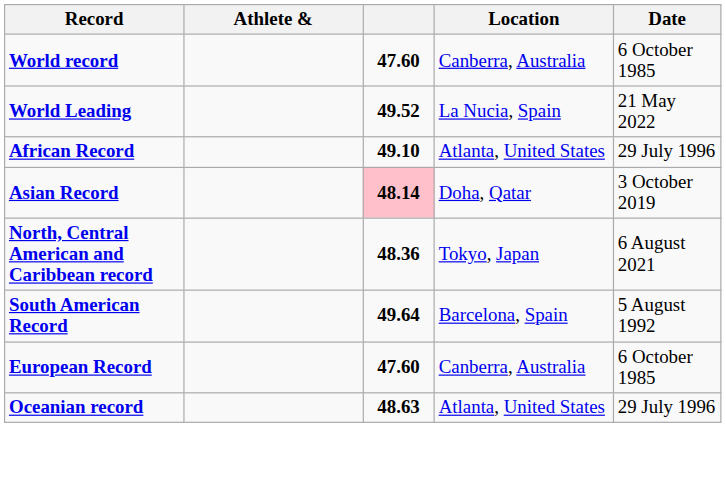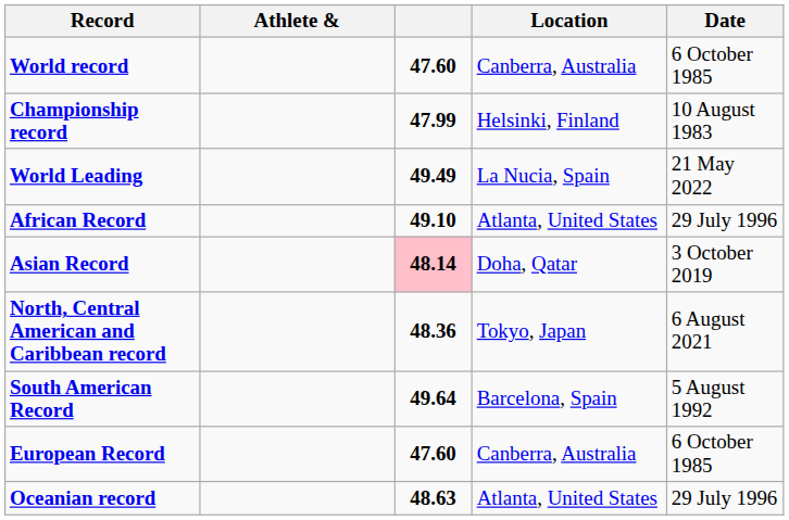+ row: Championship record | 47.99 | Helsinki, Finland | 10 August 1983
World Leading | column 3: 49.52 -> 49.49
